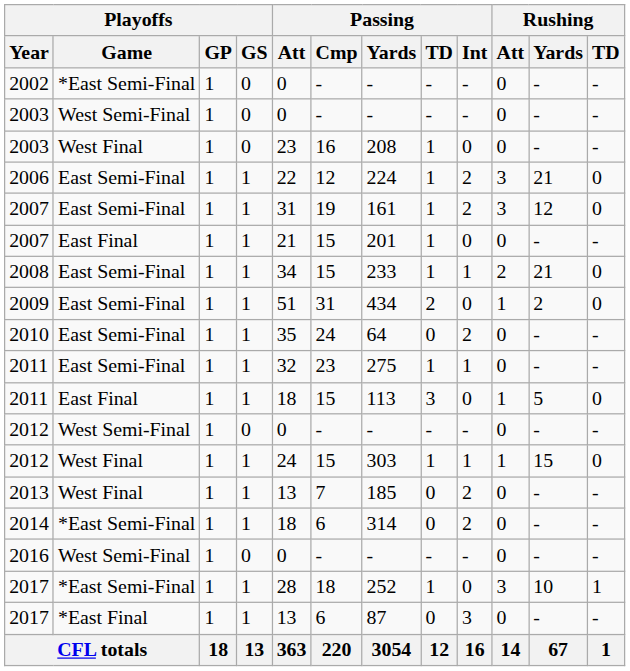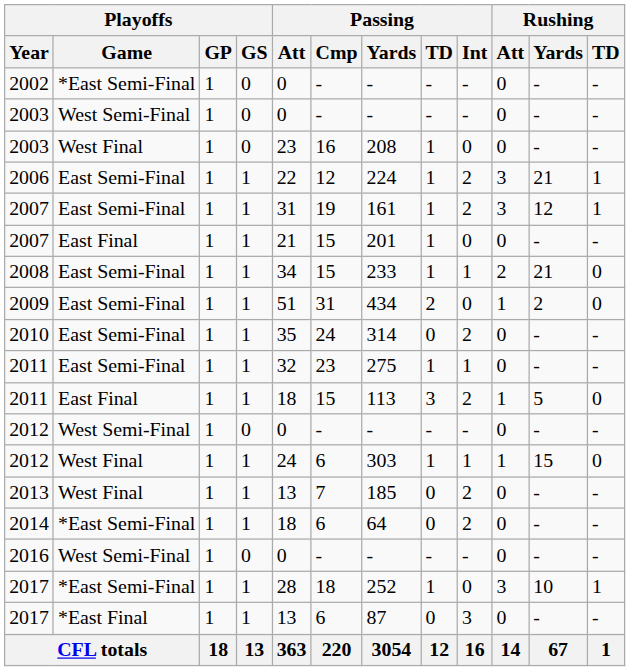2006 | Rushing / TD: 0 -> 1
2007 / East Semi-Final | Rushing / TD: 0 -> 1
2010 | Passing / Yards: 64 -> 314
2011 / East Final | Passing / Int: 0 -> 2
2012 / West Final | Passing / Cmp: 15 -> 6
2014 | Passing / Yards: 314 -> 64
